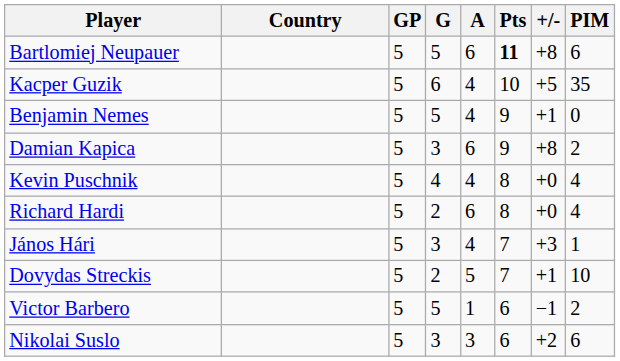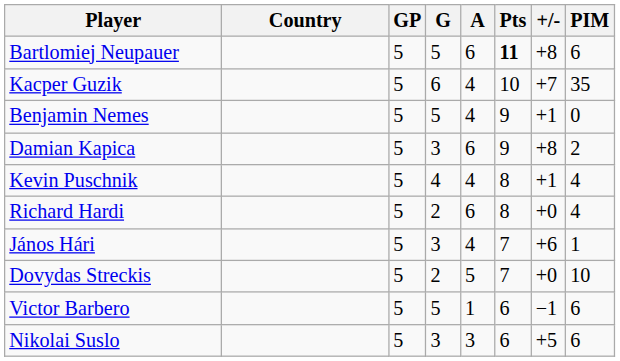Kacper Guzik | +/-: +5 -> +7
Kevin Puschnik | +/-: +0 -> +1
János Hári | +/-: +3 -> +6
Dovydas Streckis | +/-: +1 -> +0
Victor Barbero | PIM: 2 -> 6
Nikolai Suslo | +/-: +2 -> +5
